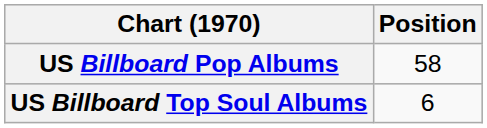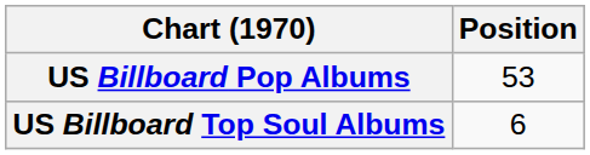US Billboard Pop Albums | Position: 58 -> 53
